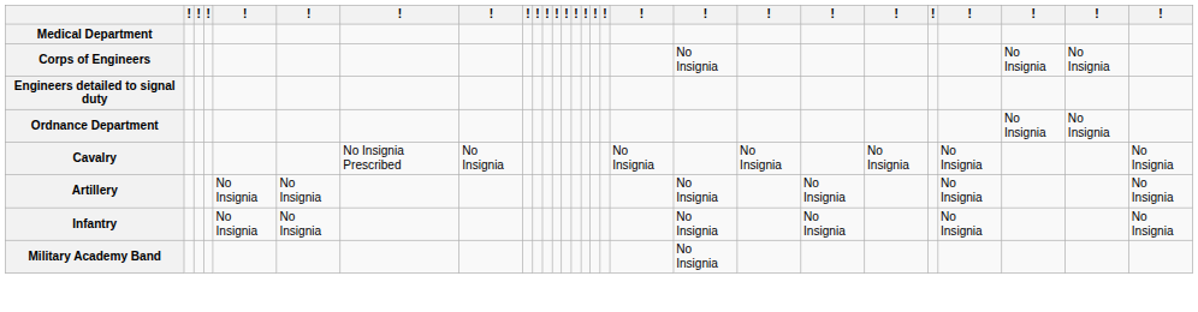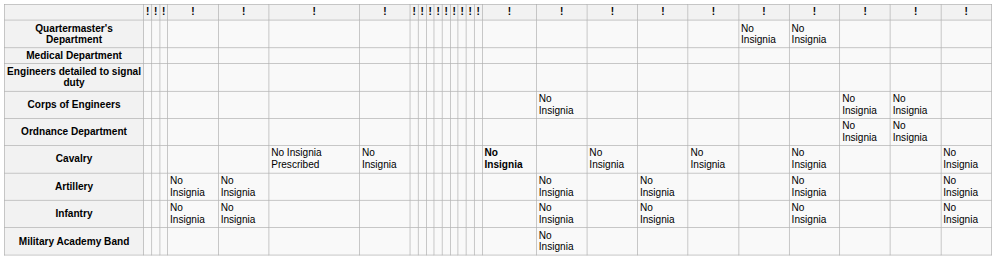+ row: Quartermaster's Department | No Insignia | No Insignia
rows swapped: Corps of Engineers <-> Engineers detailed to signal duty
Cavalry | column 18: normal -> bold
